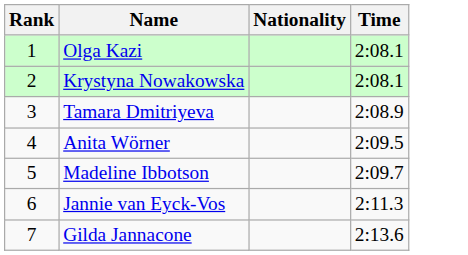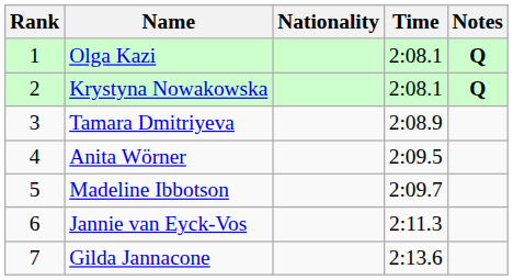+ column: Notes | Q | Q
